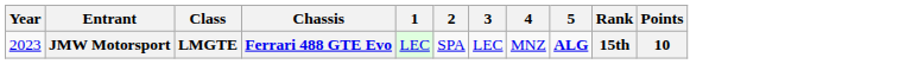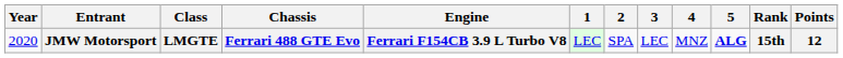+ column: Engine | Ferrari F154CB 3.9 L Turbo V8
JMW Motorsport | Year: 2023 -> 2020
JMW Motorsport | Points: 10 -> 12
